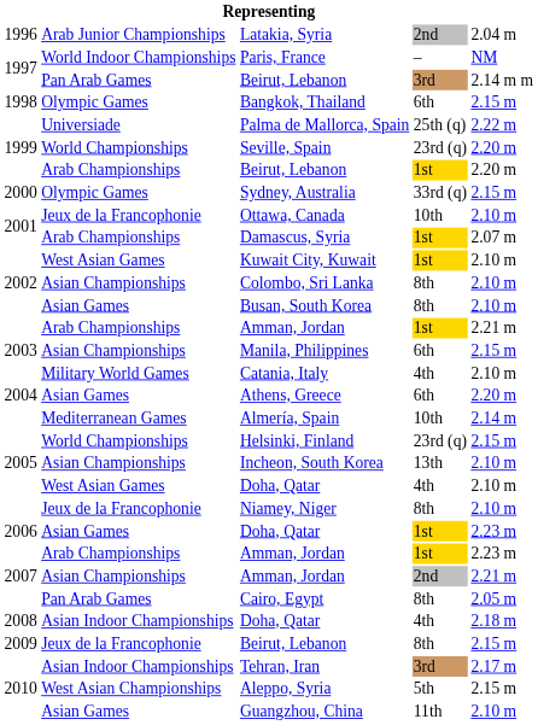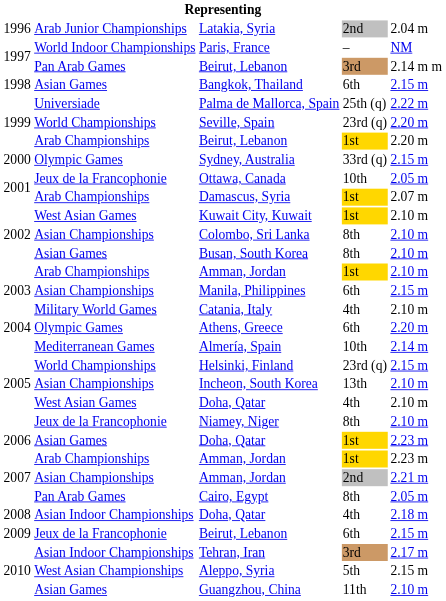Bangkok, Thailand | column 2: Olympic Games -> Asian Games
Ottawa, Canada | column 5: 2.10 m -> 2.05 m
2003 / Amman, Jordan | column 5: 2.21 m -> 2.10 m
Athens, Greece | column 2: Asian Games -> Olympic Games
2009 / Beirut, Lebanon | column 4: 8th -> 6th
